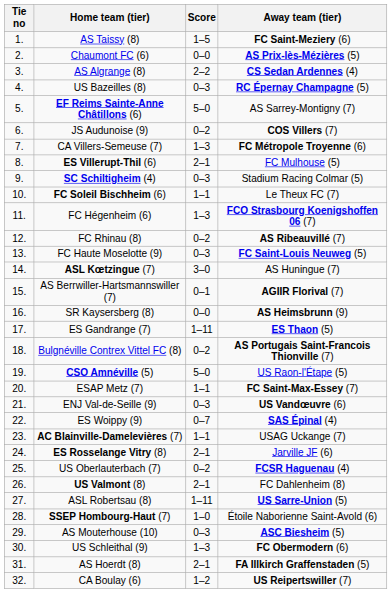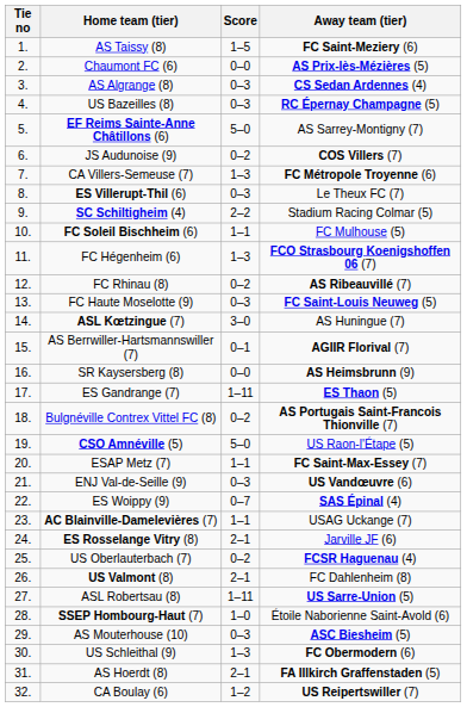AS Algrange (8) | Score: 2–2 -> 0–3
ES Villerupt-Thil (6) | Score: 2–1 -> 0–3
ES Villerupt-Thil (6) | Away team (tier): FC Mulhouse (5) -> Le Theux FC (7)
SC Schiltigheim (4) | Score: 0–3 -> 2–2
FC Soleil Bischheim (6) | Away team (tier): Le Theux FC (7) -> FC Mulhouse (5)
